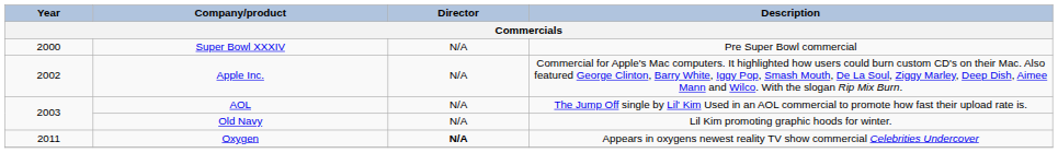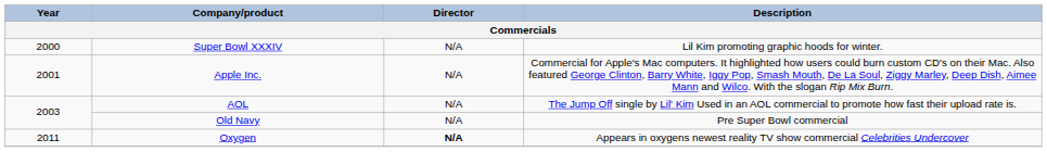Super Bowl XXXIV | Description: Pre Super Bowl commercial -> Lil Kim promoting graphic hoods for winter.
Apple Inc. | Year: 2002 -> 2001
Old Navy | Description: Lil Kim promoting graphic hoods for winter. -> Pre Super Bowl commercial
